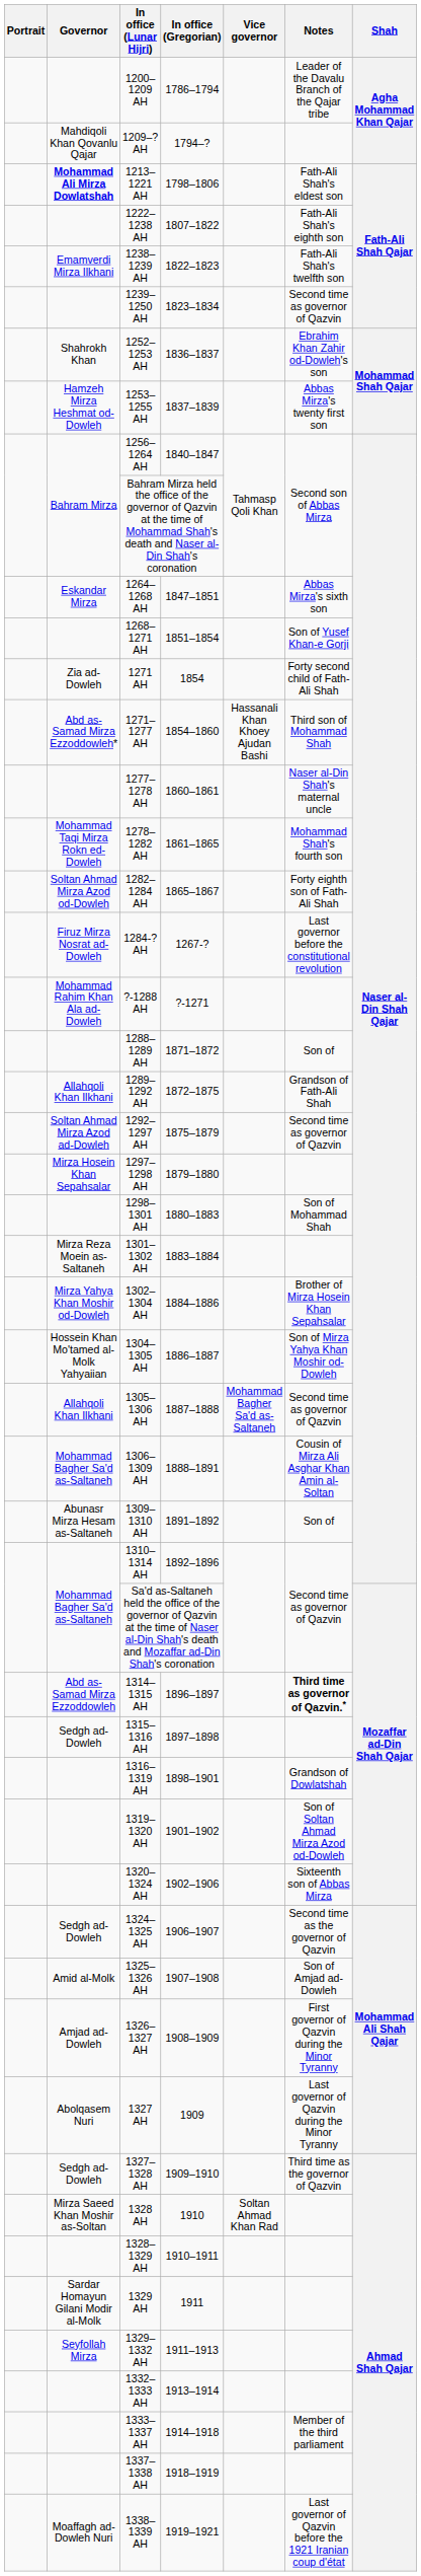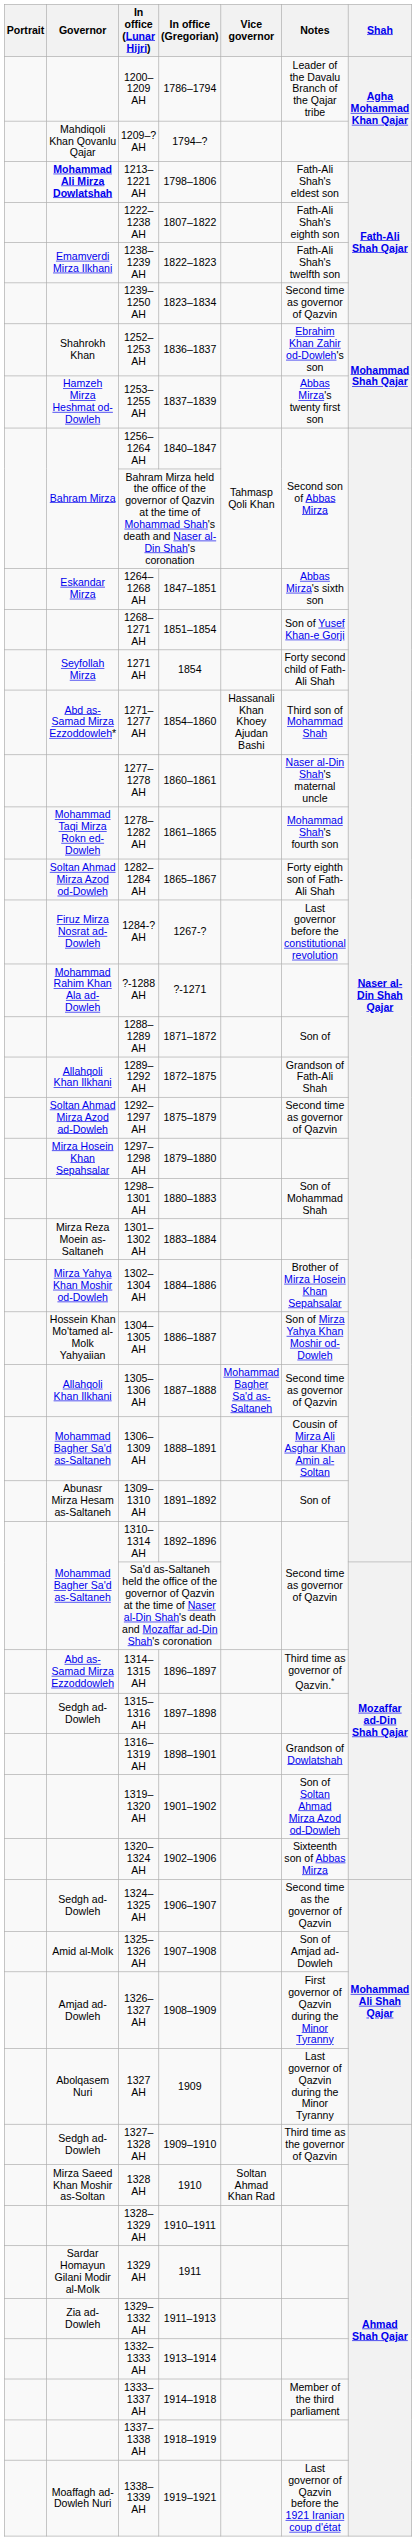1271 AH | Governor: Zia ad-Dowleh -> Seyfollah Mirza
1314–1315 AH | Notes: bold -> normal
1329–1332 AH | Governor: Seyfollah Mirza -> Zia ad-Dowleh
